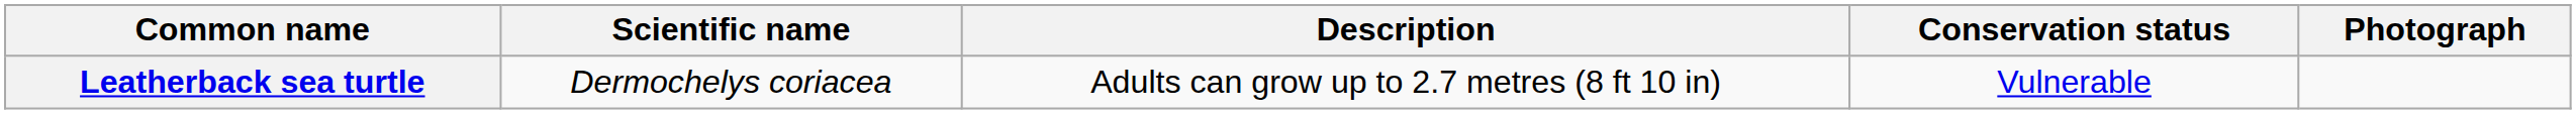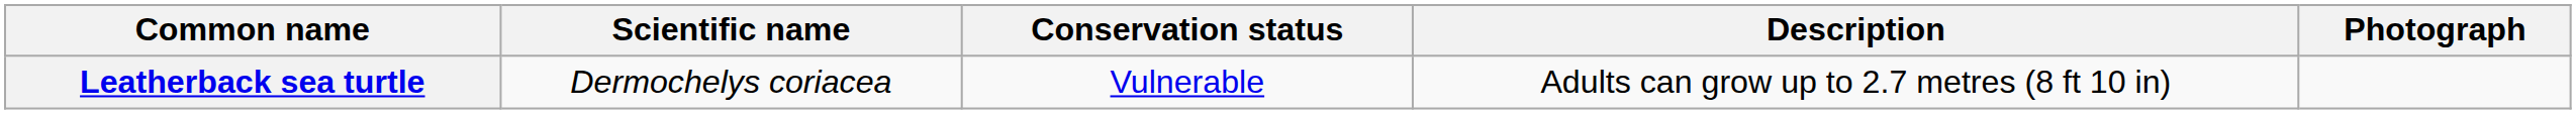columns swapped: Conservation status <-> Description
